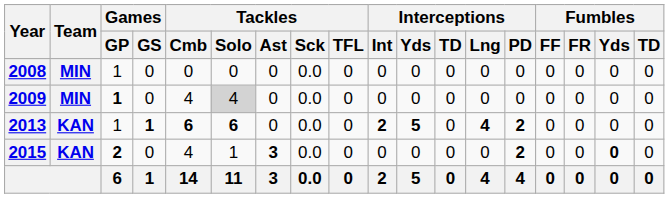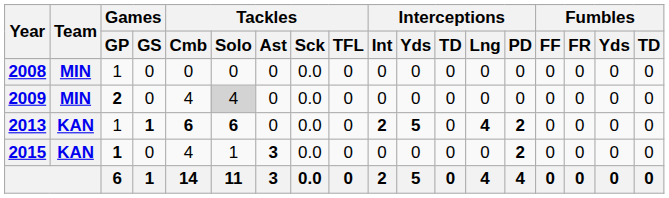2009 | Games / GP: 1 -> 2
2015 | Games / GP: 2 -> 1
2015 | Fumbles / Yds: bold -> normal
